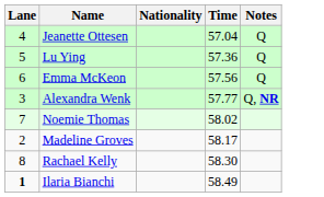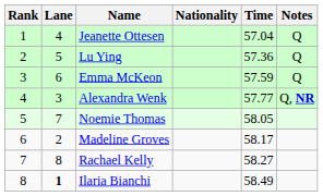+ column: Rank | 1 | 2 | 3 | 4 | 5 | 6 | 7 | 8
Emma McKeon | Time: 57.56 -> 57.59
Noemie Thomas | Time: 58.02 -> 58.05
Rachael Kelly | Time: 58.30 -> 58.27
